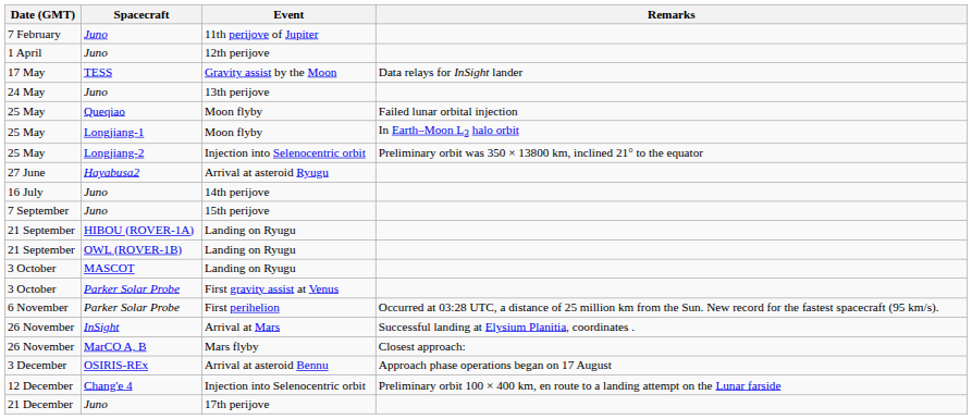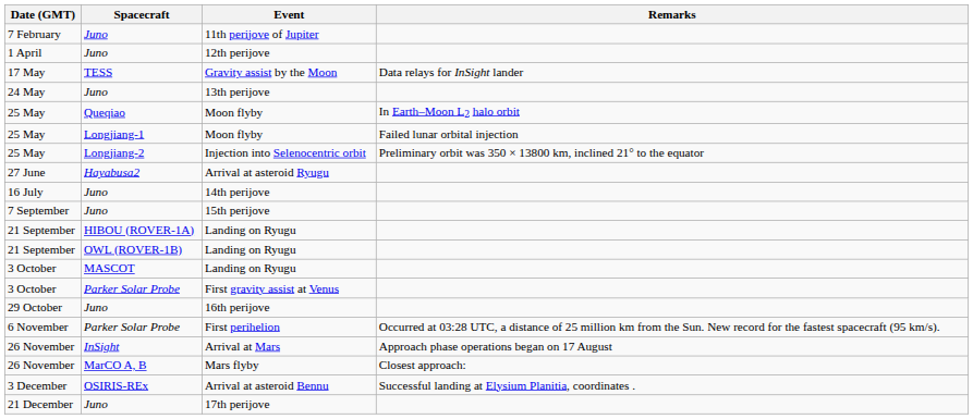Queqiao / Moon flyby | Remarks: Failed lunar orbital injection -> In Earth–Moon L2 halo orbit
Longjiang-1 / Moon flyby | Remarks: In Earth–Moon L2 halo orbit -> Failed lunar orbital injection
+ row: 29 October | Juno | 16th perijove
Arrival at Mars | Remarks: Successful landing at Elysium Planitia, coordinates . -> Approach phase operations began on 17 August
Arrival at asteroid Bennu | Remarks: Approach phase operations began on 17 August -> Successful landing at Elysium Planitia, coordinates .
- row: 12 December | Chang'e 4 | Injection into Selenocentric orbit | Preliminary orbit 100 × 400 km, en route to a landing attempt on the Lunar farside
